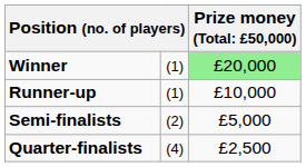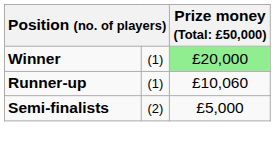Runner-up | column 3: £10,000 -> £10,060
- row: Quarter-finalists | (4) | £2,500
